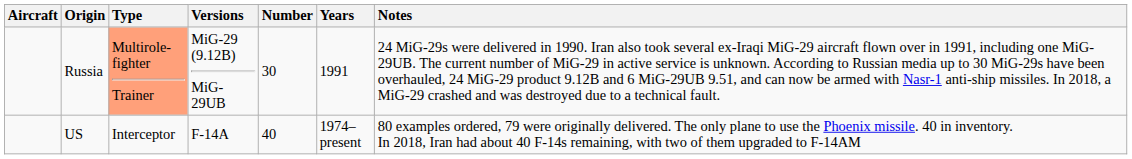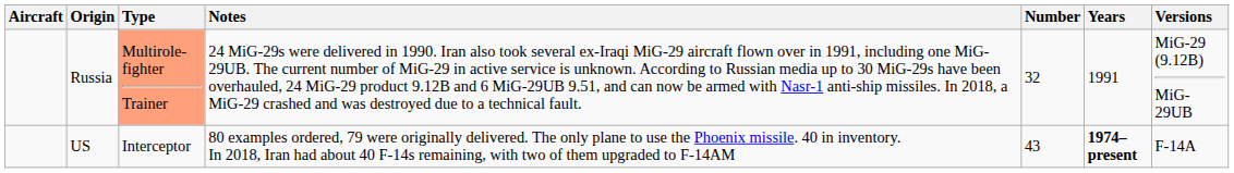columns swapped: Versions <-> Notes
Russia | Number: 30 -> 32
US | Number: 40 -> 43
US | Years: normal -> bold
